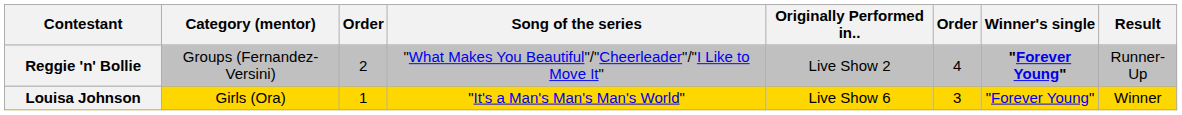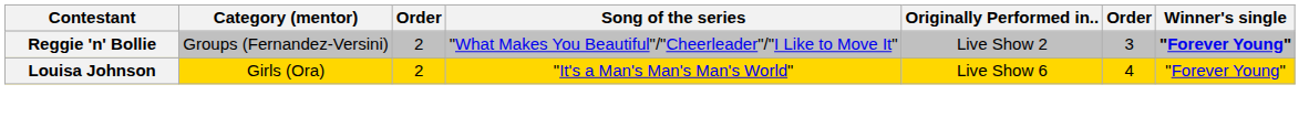- column: Result | Runner-Up | Winner
Reggie 'n' Bollie | column 6: 4 -> 3
Louisa Johnson | column 3: 1 -> 2
Louisa Johnson | column 6: 3 -> 4
